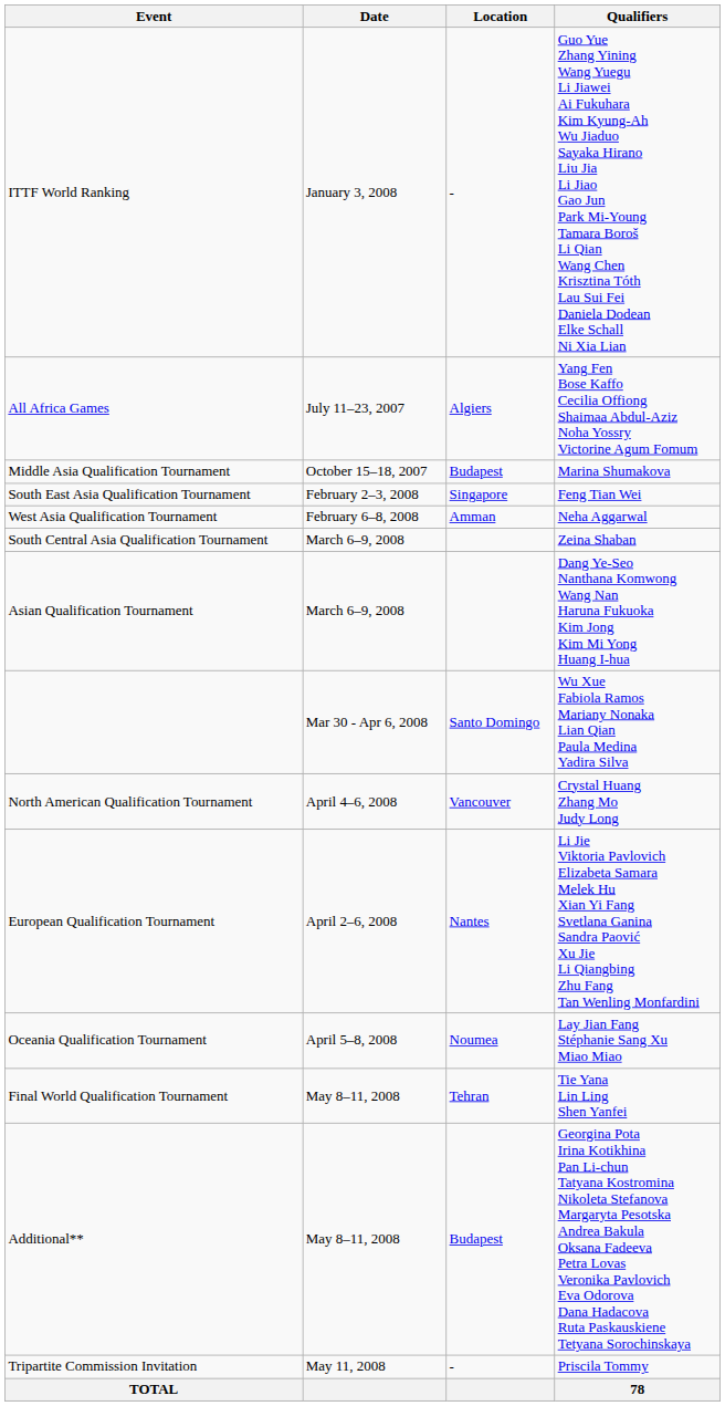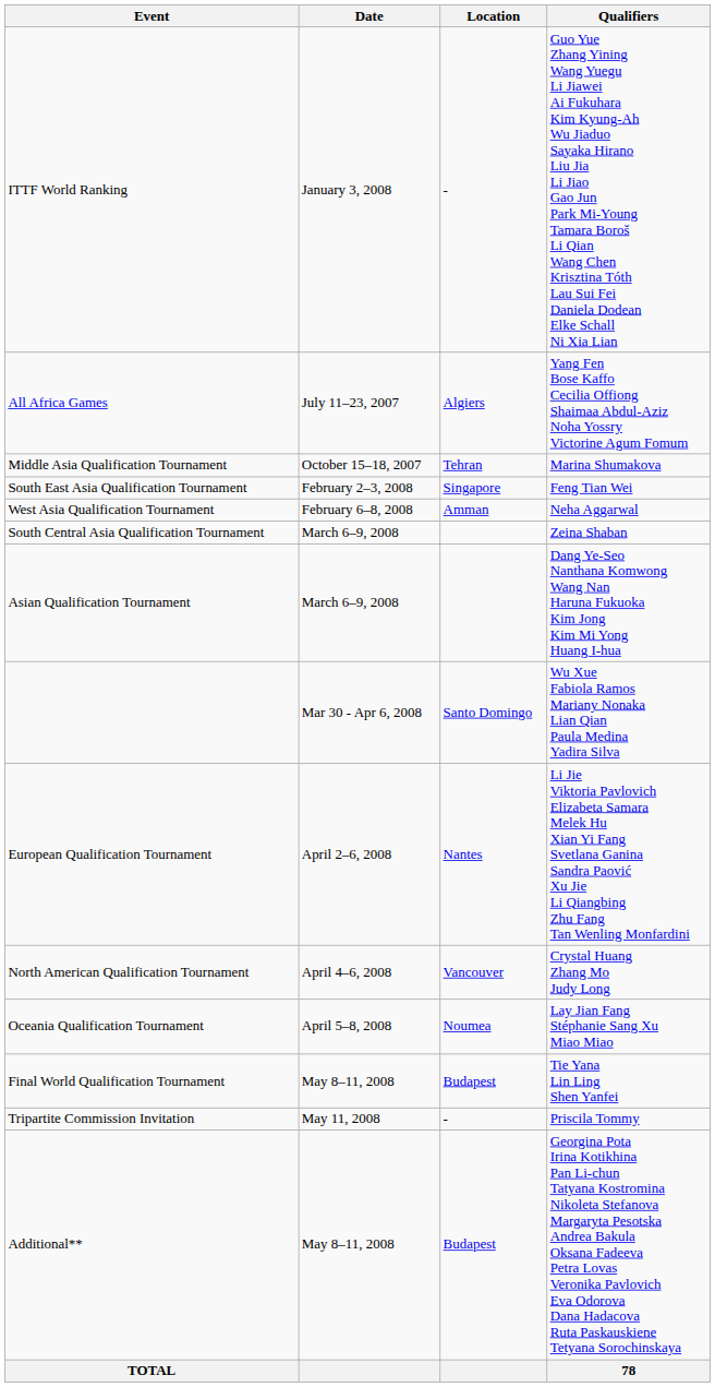Middle Asia Qualification Tournament | Location: Budapest -> Tehran
rows swapped: North American Qualification Tournament <-> European Qualification Tournament
Final World Qualification Tournament | Location: Tehran -> Budapest
rows swapped: Tripartite Commission Invitation <-> Additional**
